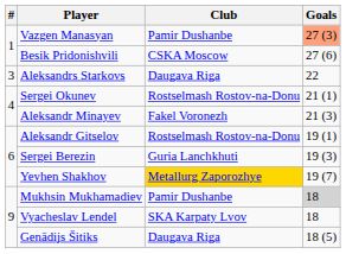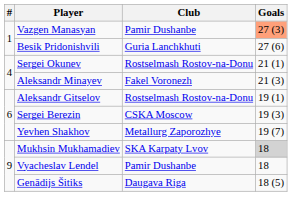Besik Pridonishvili | Club: CSKA Moscow -> Guria Lanchkhuti
- row: 3 | Aleksandrs Starkovs | Daugava Riga | 22
Sergei Berezin | Club: Guria Lanchkhuti -> CSKA Moscow
Yevhen Shakhov | Club: gold background -> no background
Mukhsin Mukhamadiev | Club: Pamir Dushanbe -> SKA Karpaty Lvov
Vyacheslav Lendel | Club: SKA Karpaty Lvov -> Pamir Dushanbe
